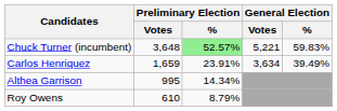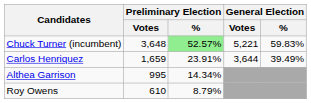Carlos Henriquez | General Election / Votes: 3,634 -> 3,644
